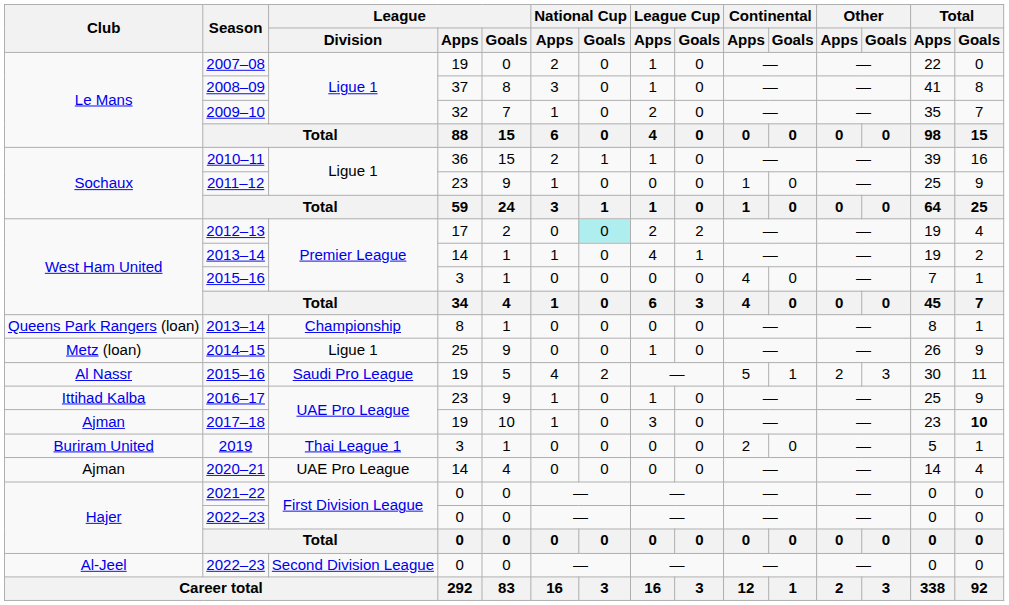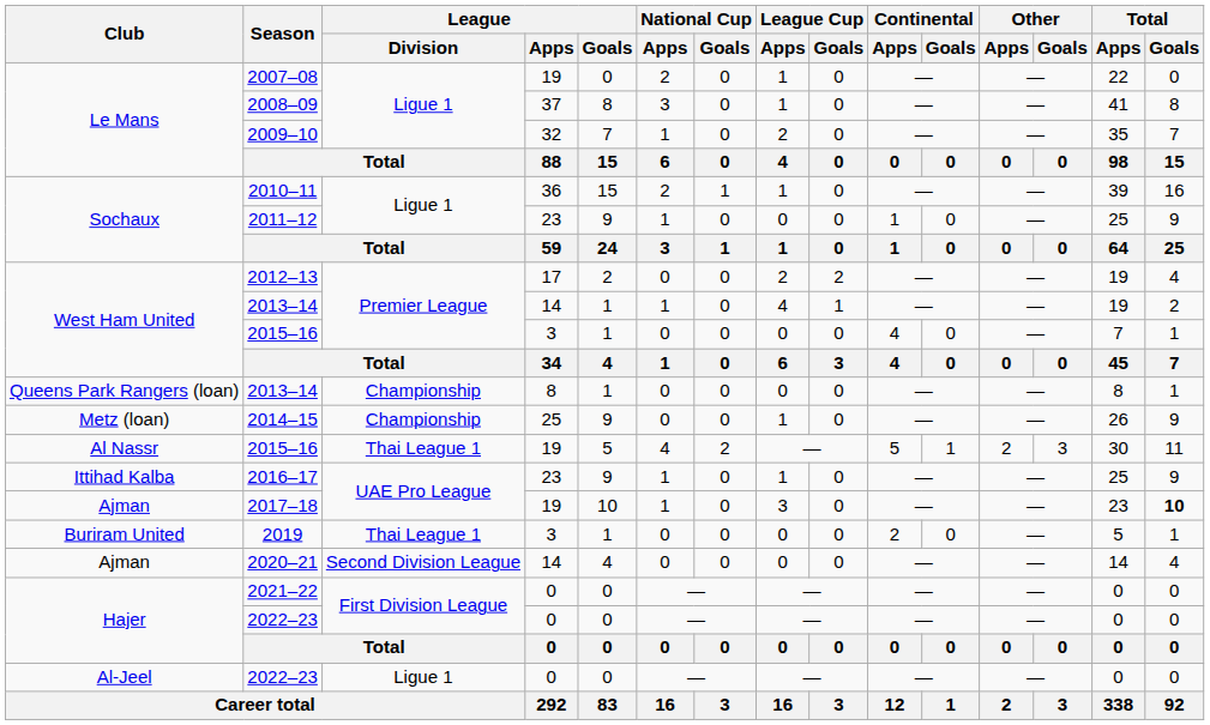2012–13 | National Cup / Goals: paleturquoise background -> no background
2014–15 | League / Division: Ligue 1 -> Championship
Al Nassr / 2015–16 | League / Division: Saudi Pro League -> Thai League 1
2020–21 | League / Division: UAE Pro League -> Second Division League
Al-Jeel / 2022–23 | League / Division: Second Division League -> Ligue 1
